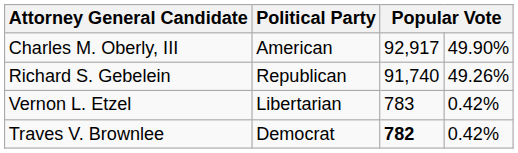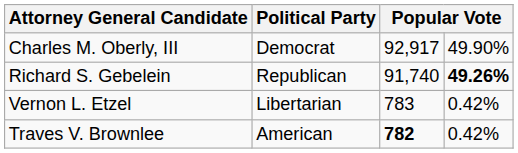Charles M. Oberly, III | Political Party: American -> Democrat
Richard S. Gebelein | column 4: normal -> bold
Traves V. Brownlee | Political Party: Democrat -> American
